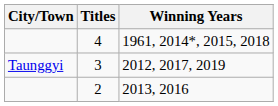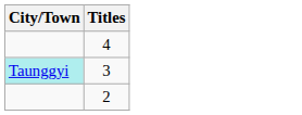- column: Winning Years | 1961, 2014*, 2015, 2018 | 2012, 2017, 2019 | 2013, 2016
3 | City/Town: no background -> paleturquoise background
